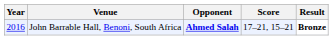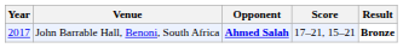John Barrable Hall, Benoni, South Africa | Year: 2016 -> 2017
